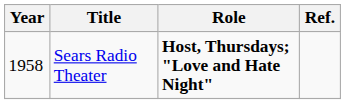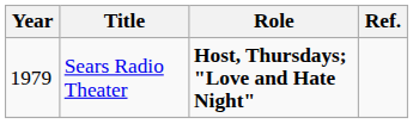Sears Radio Theater | Year: 1958 -> 1979
